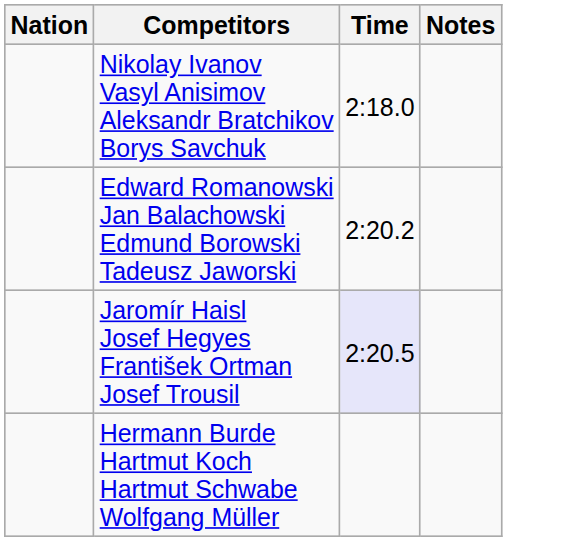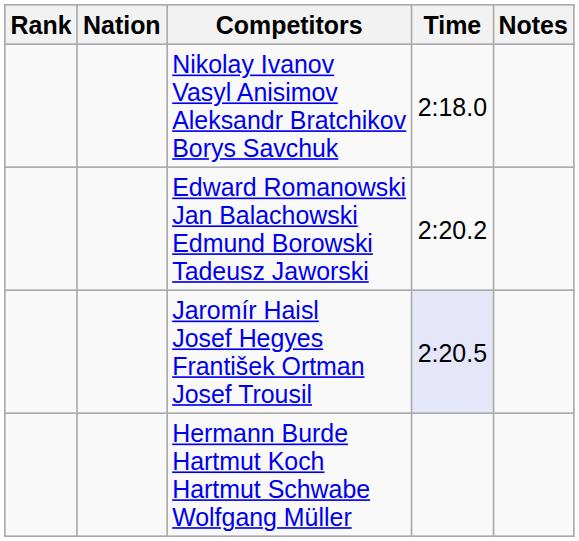+ column: Rank
